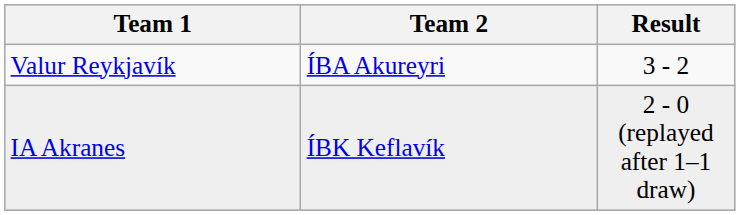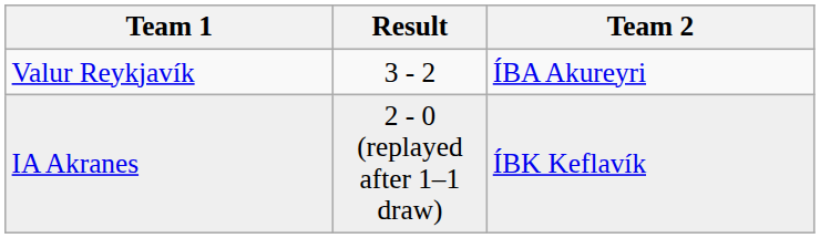columns swapped: Team 2 <-> Result
